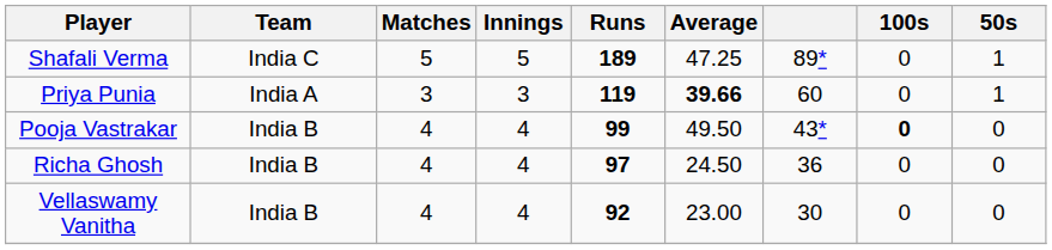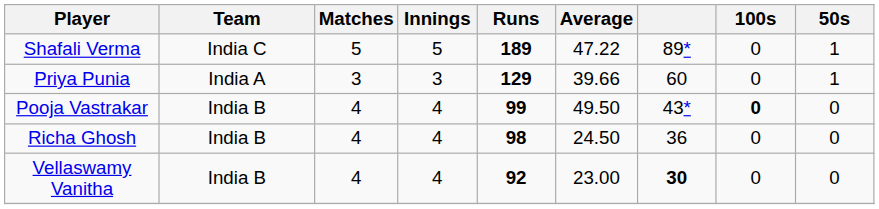Shafali Verma | Average: 47.25 -> 47.22
Priya Punia | Runs: 119 -> 129
Priya Punia | Average: bold -> normal
Richa Ghosh | Runs: 97 -> 98
Vellaswamy Vanitha | column 7: normal -> bold
